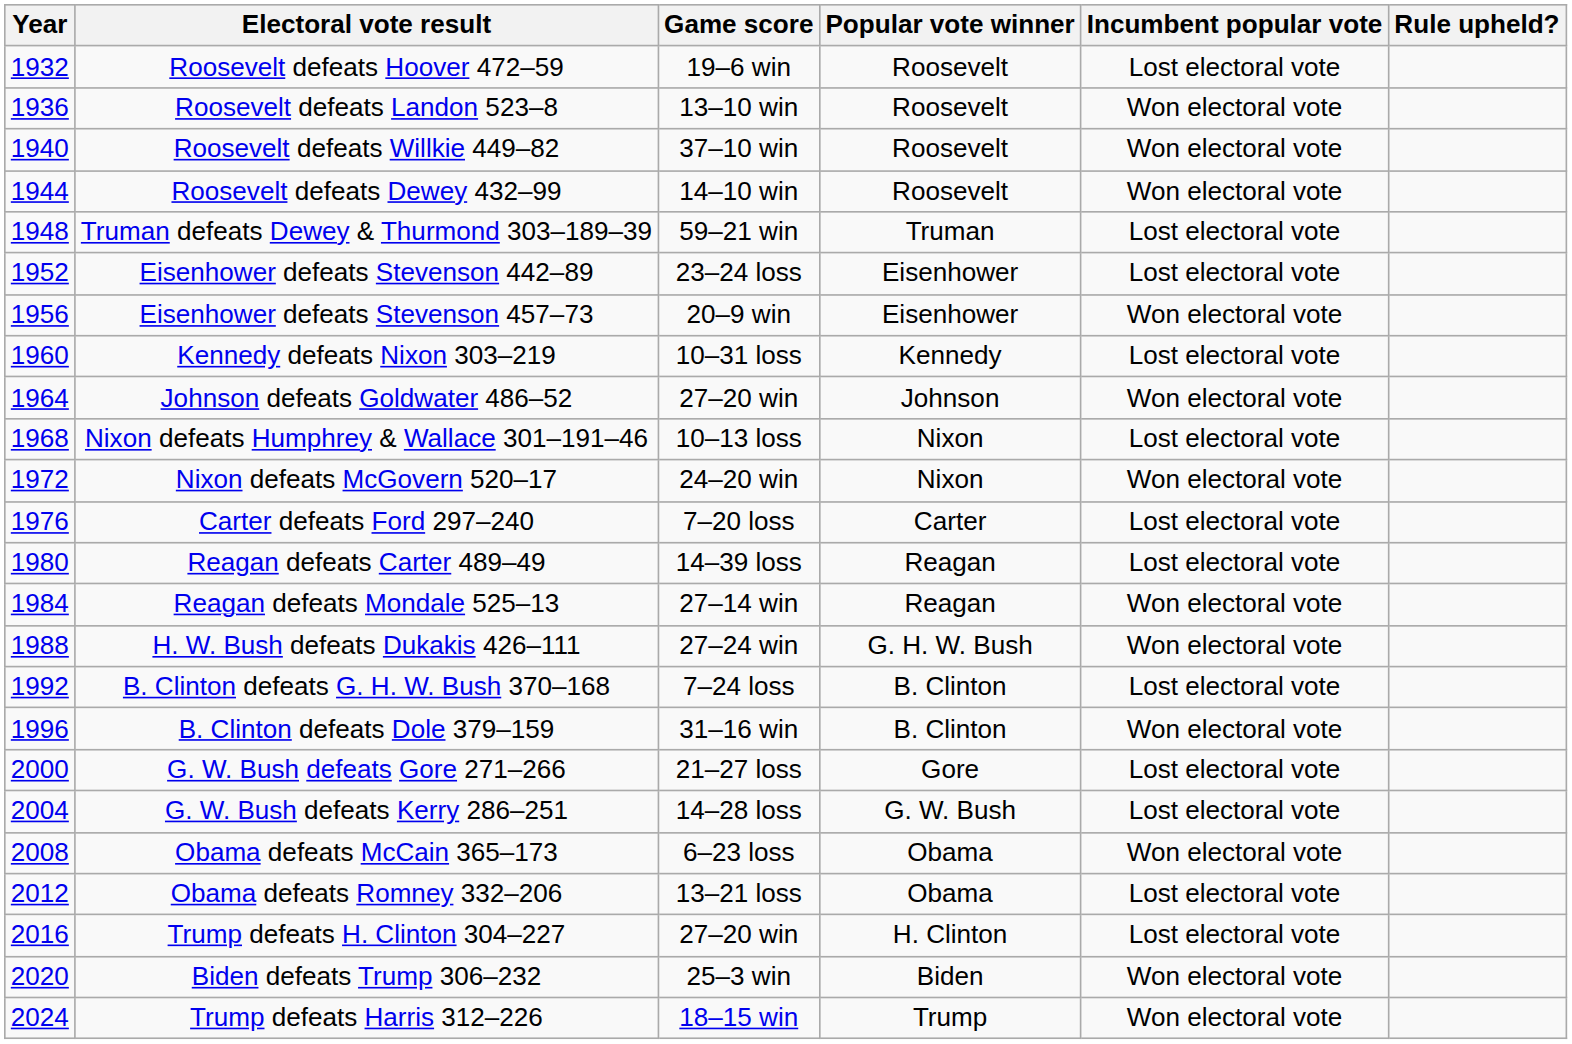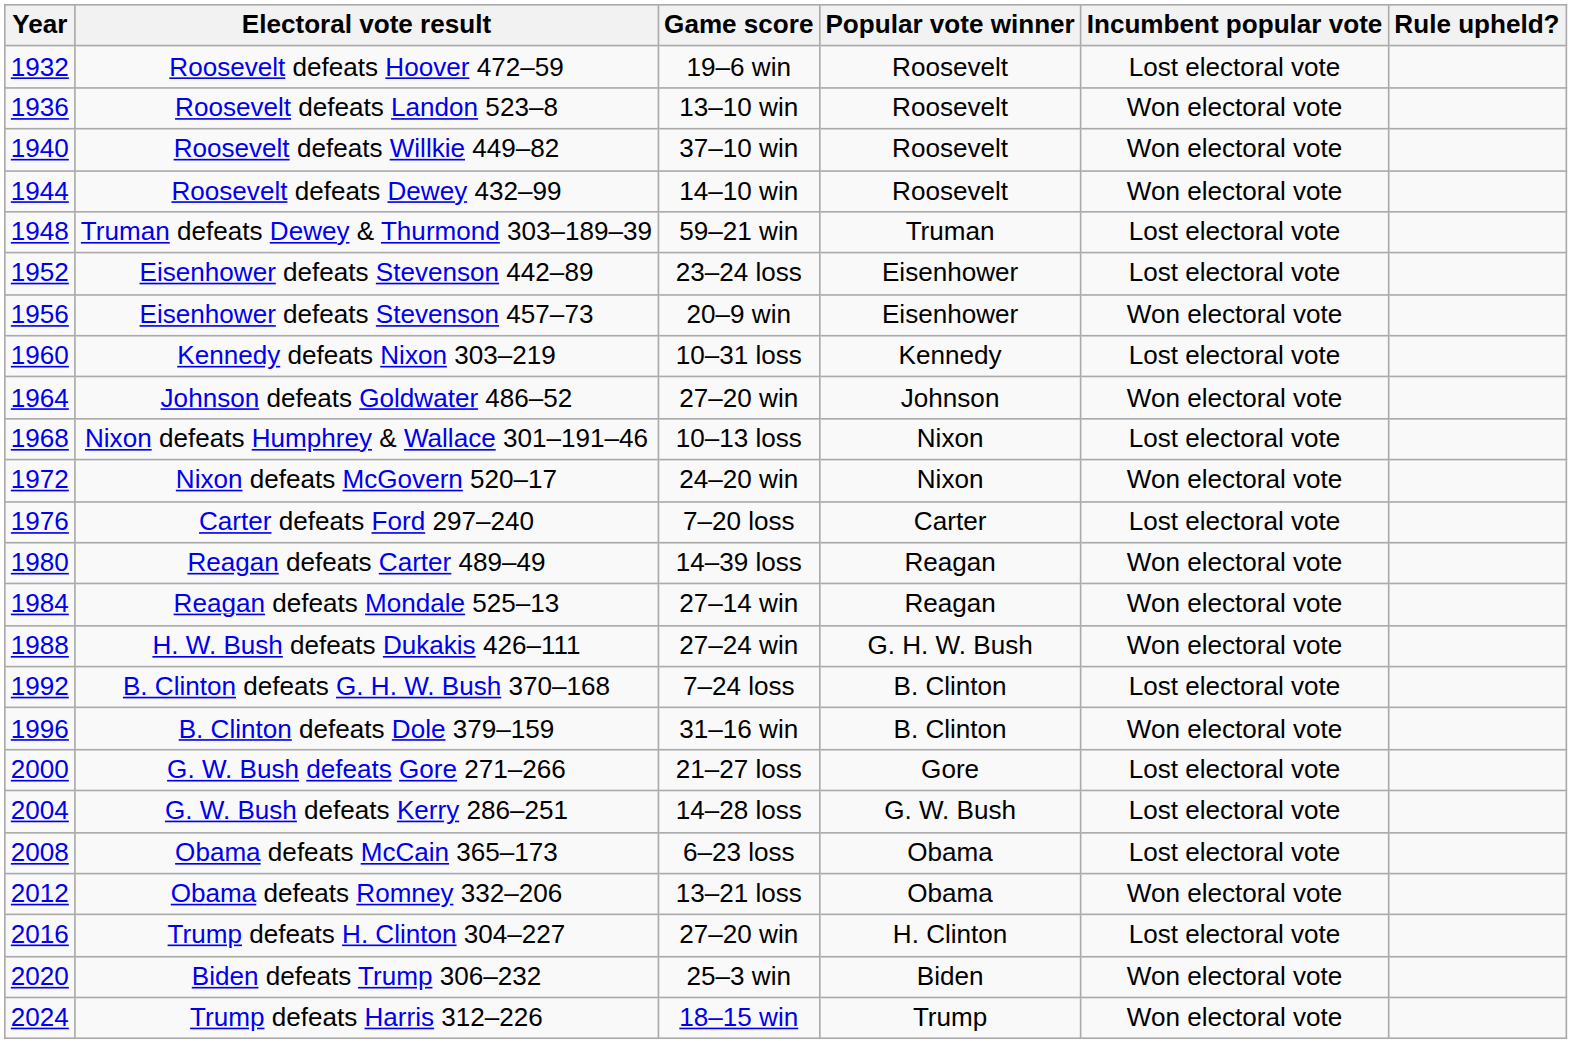Reagan defeats Carter 489–49 | Incumbent popular vote: Lost electoral vote -> Won electoral vote
Obama defeats McCain 365–173 | Incumbent popular vote: Won electoral vote -> Lost electoral vote
Obama defeats Romney 332–206 | Incumbent popular vote: Lost electoral vote -> Won electoral vote
